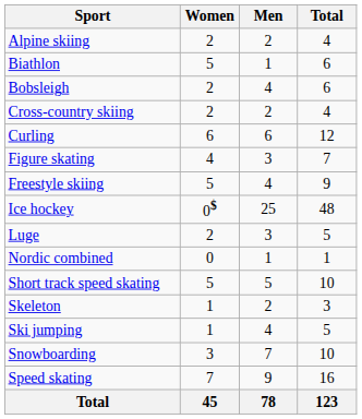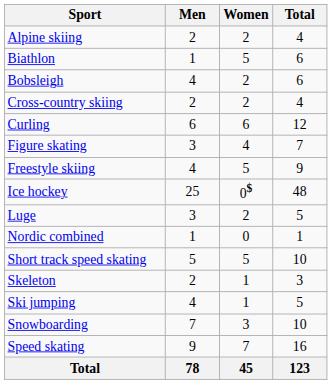columns swapped: Men <-> Women
